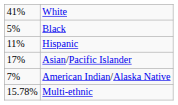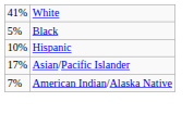Hispanic | column 1: 11% -> 10%
- row: 15.78% | Multi-ethnic
